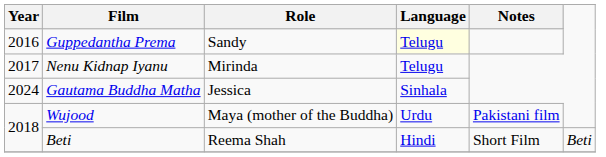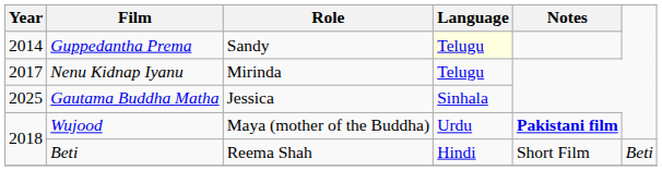Guppedantha Prema | Year: 2016 -> 2014
Gautama Buddha Matha | Year: 2024 -> 2025
Wujood | Notes: normal -> bold
